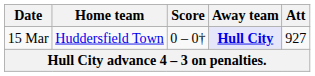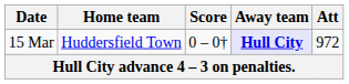15 Mar | Att: 927 -> 972
